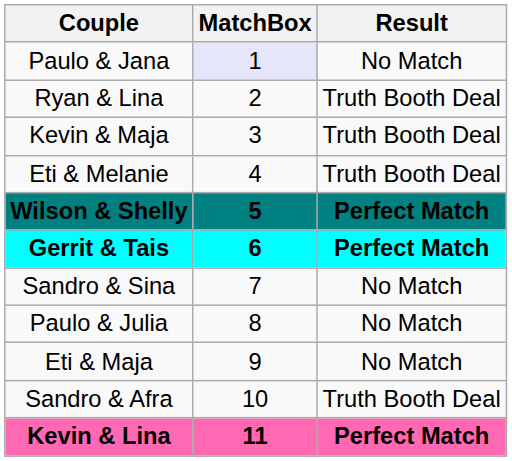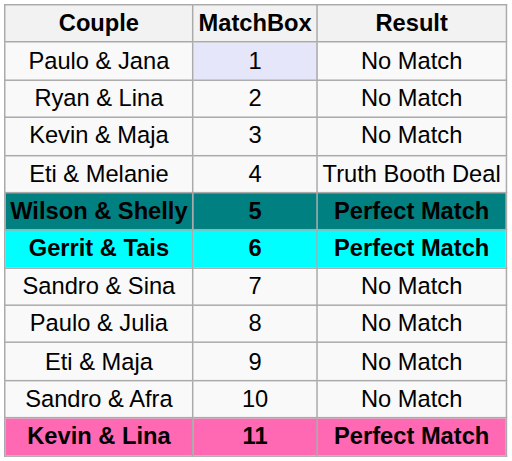Ryan & Lina | Result: Truth Booth Deal -> No Match
Kevin & Maja | Result: Truth Booth Deal -> No Match
Sandro & Afra | Result: Truth Booth Deal -> No Match
